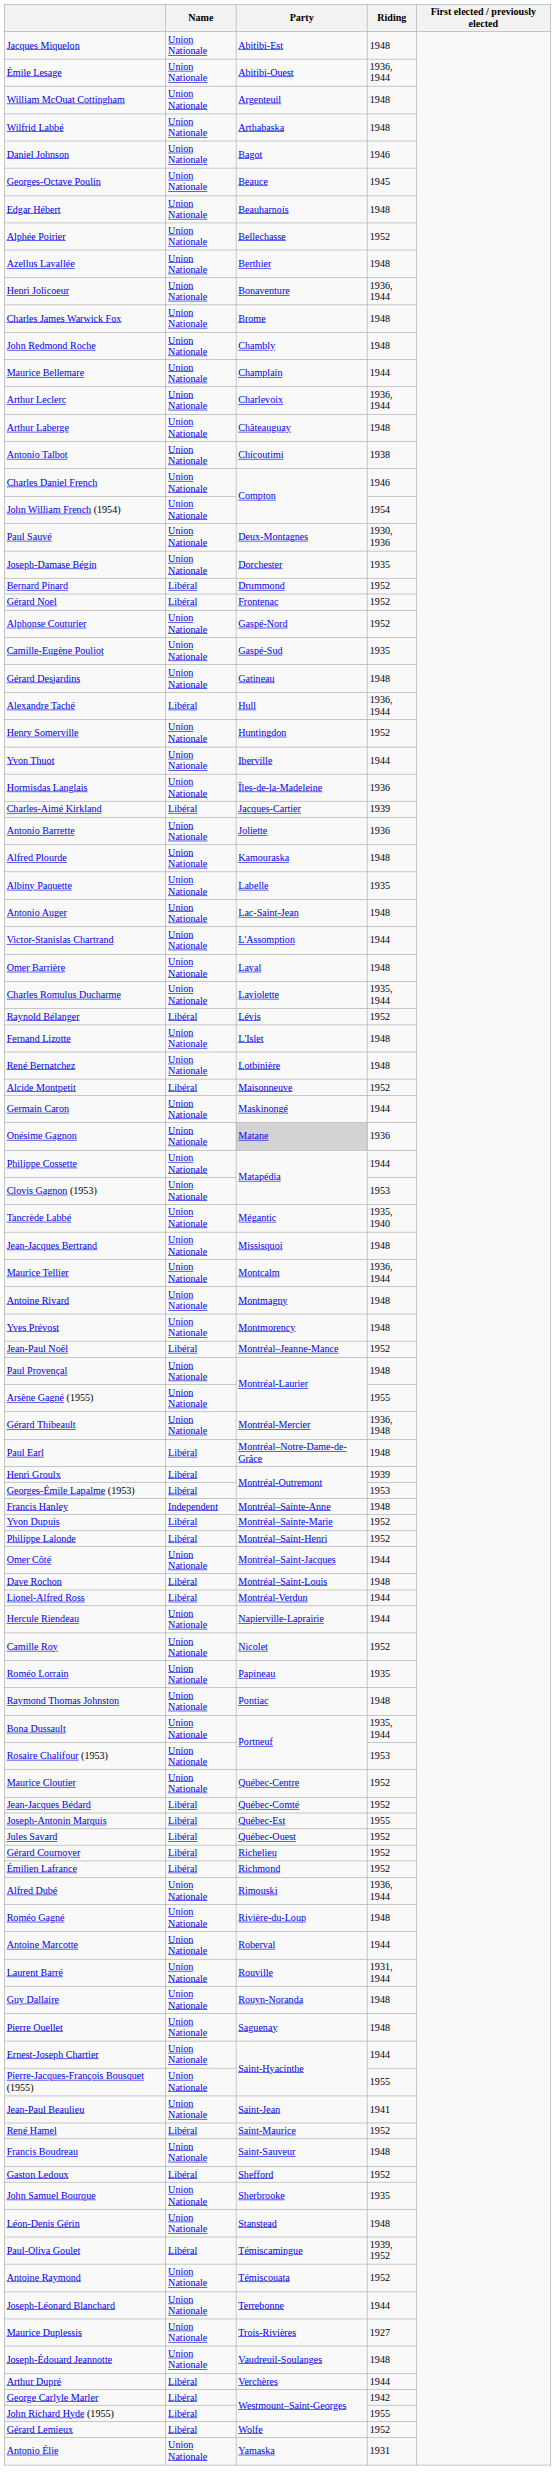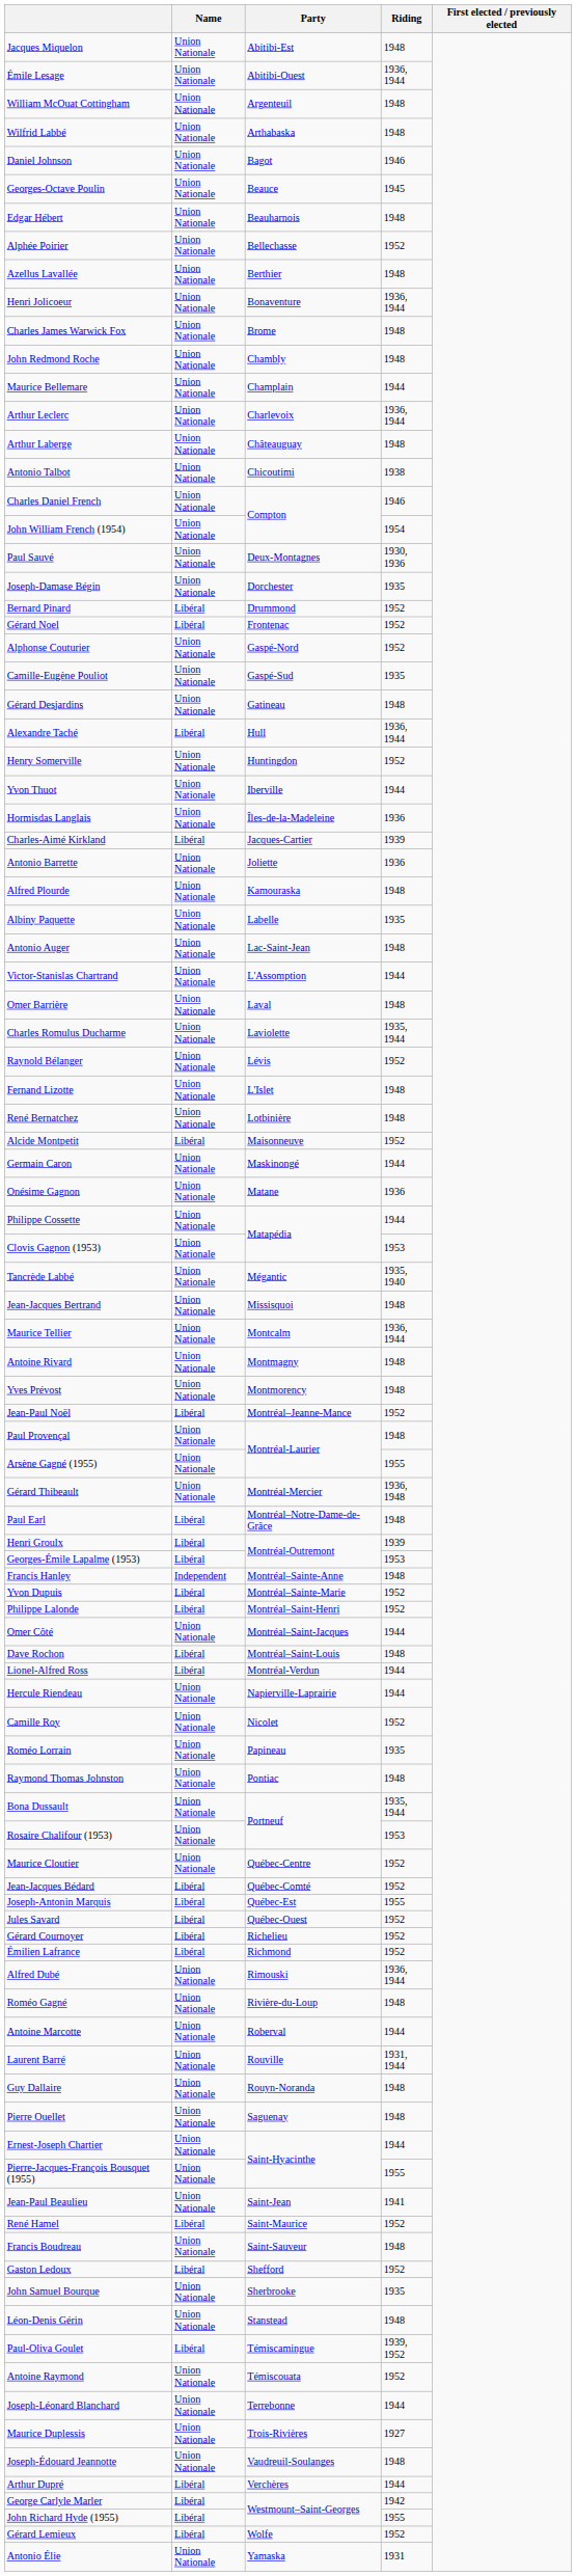Raynold Bélanger | Name: Libéral -> Union Nationale
Onésime Gagnon | Party: lightgrey background -> no background
